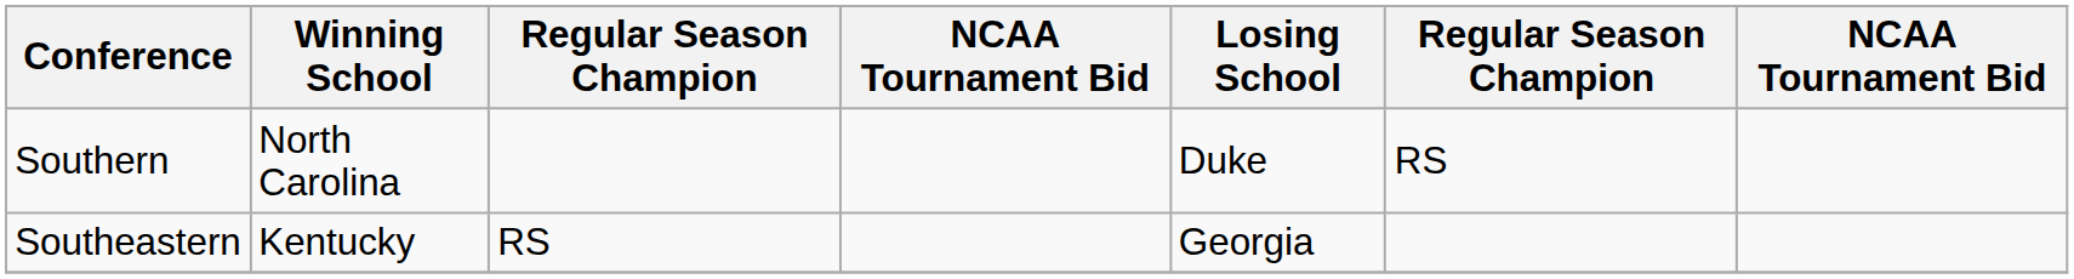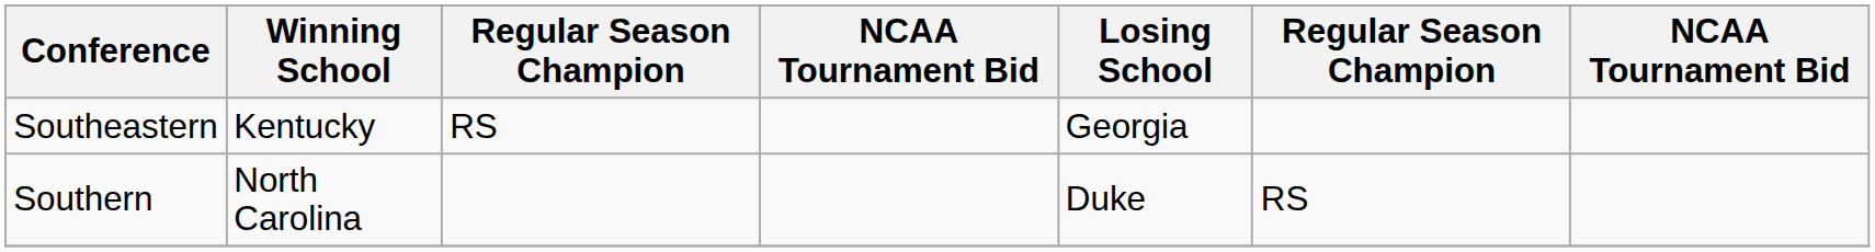rows swapped: Southeastern <-> Southern
